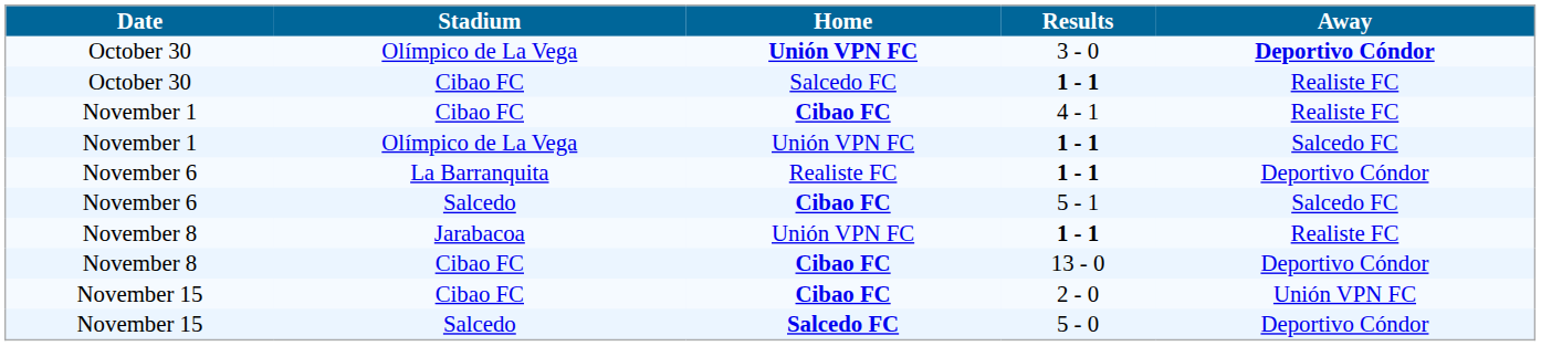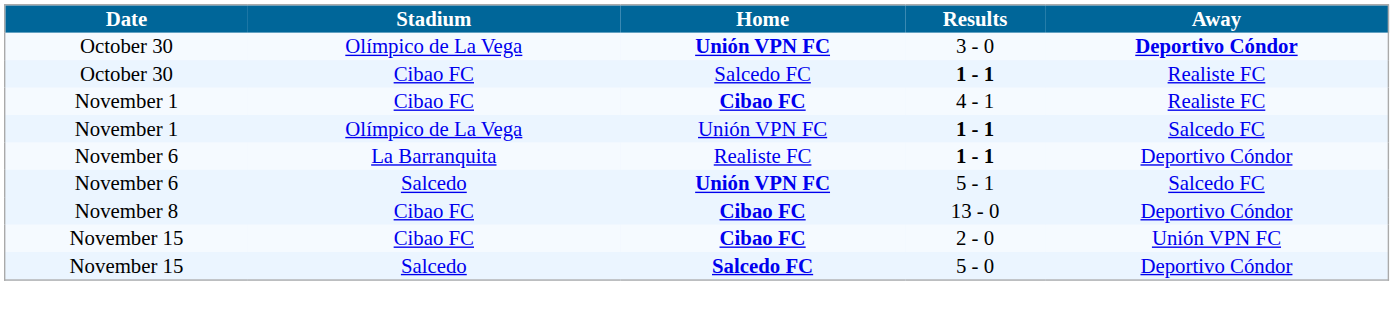5 - 1 | Home: Cibao FC -> Unión VPN FC
- row: November 8 | Jarabacoa | Unión VPN FC | 1 - 1 | Realiste FC
